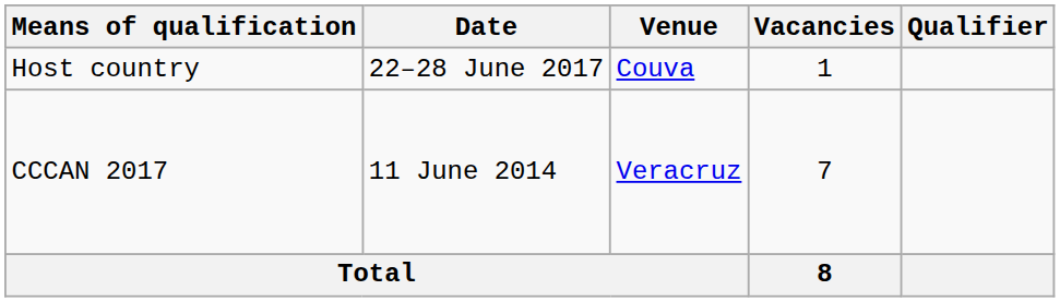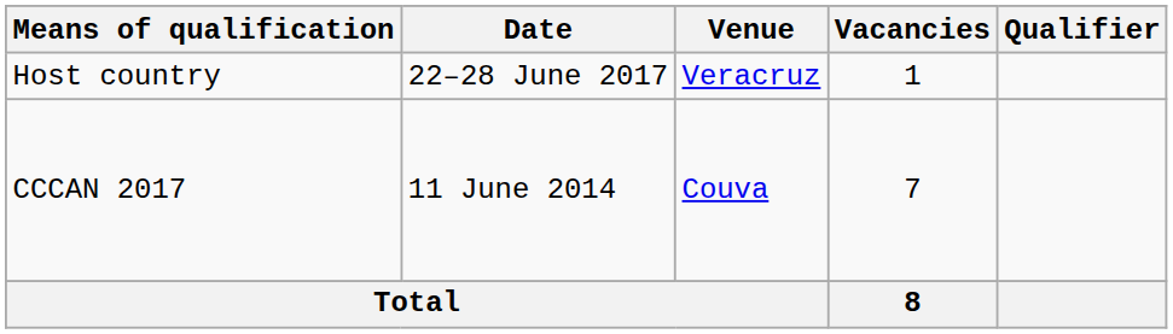Host country | Venue: Couva -> Veracruz
CCCAN 2017 | Venue: Veracruz -> Couva
